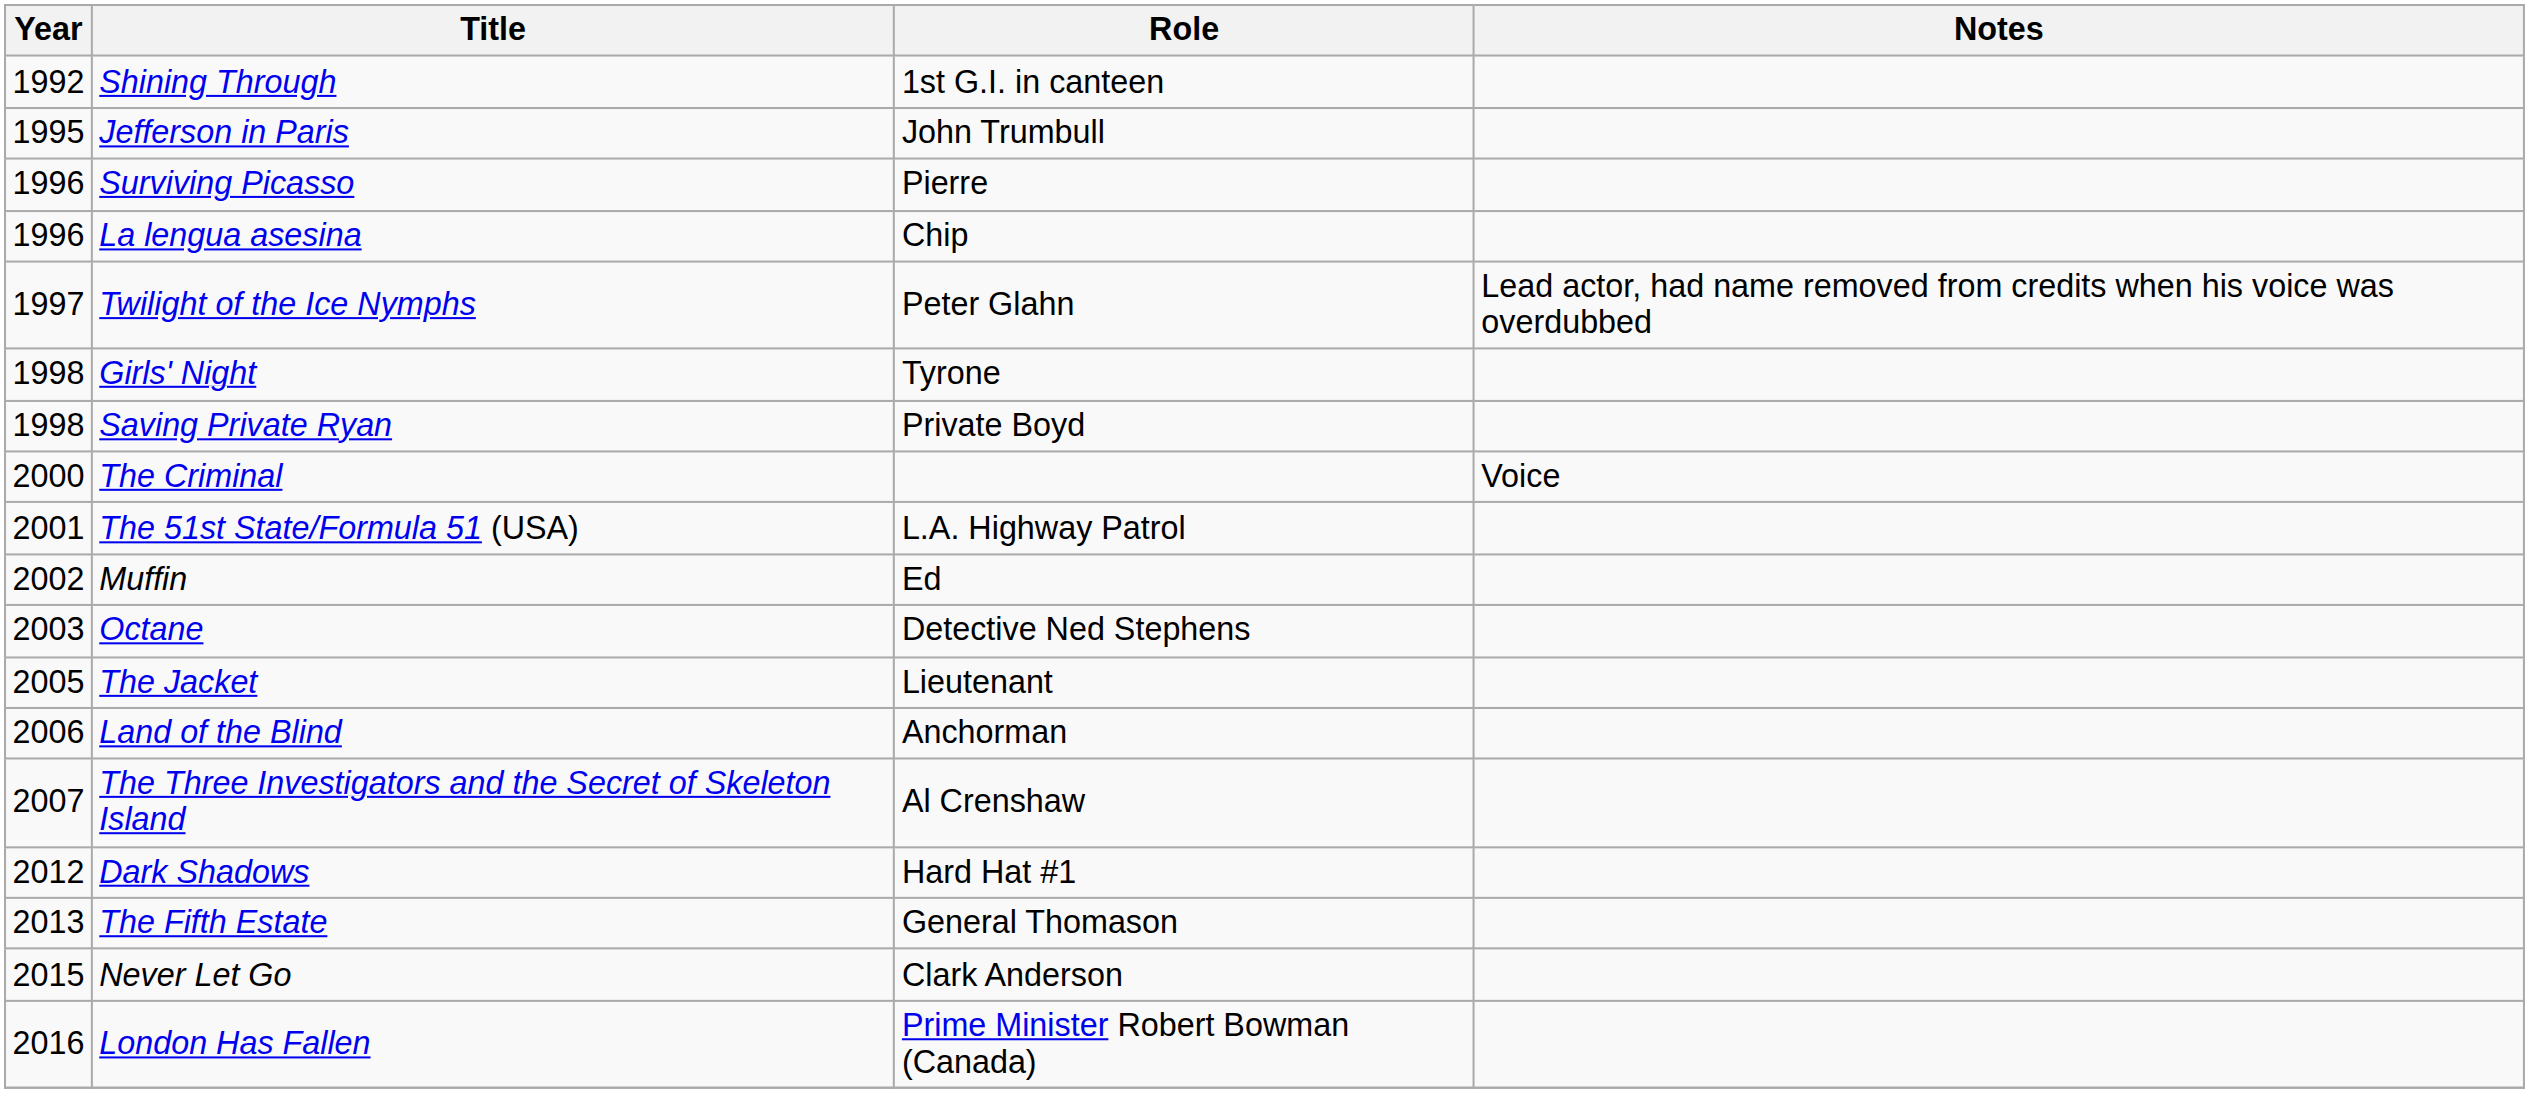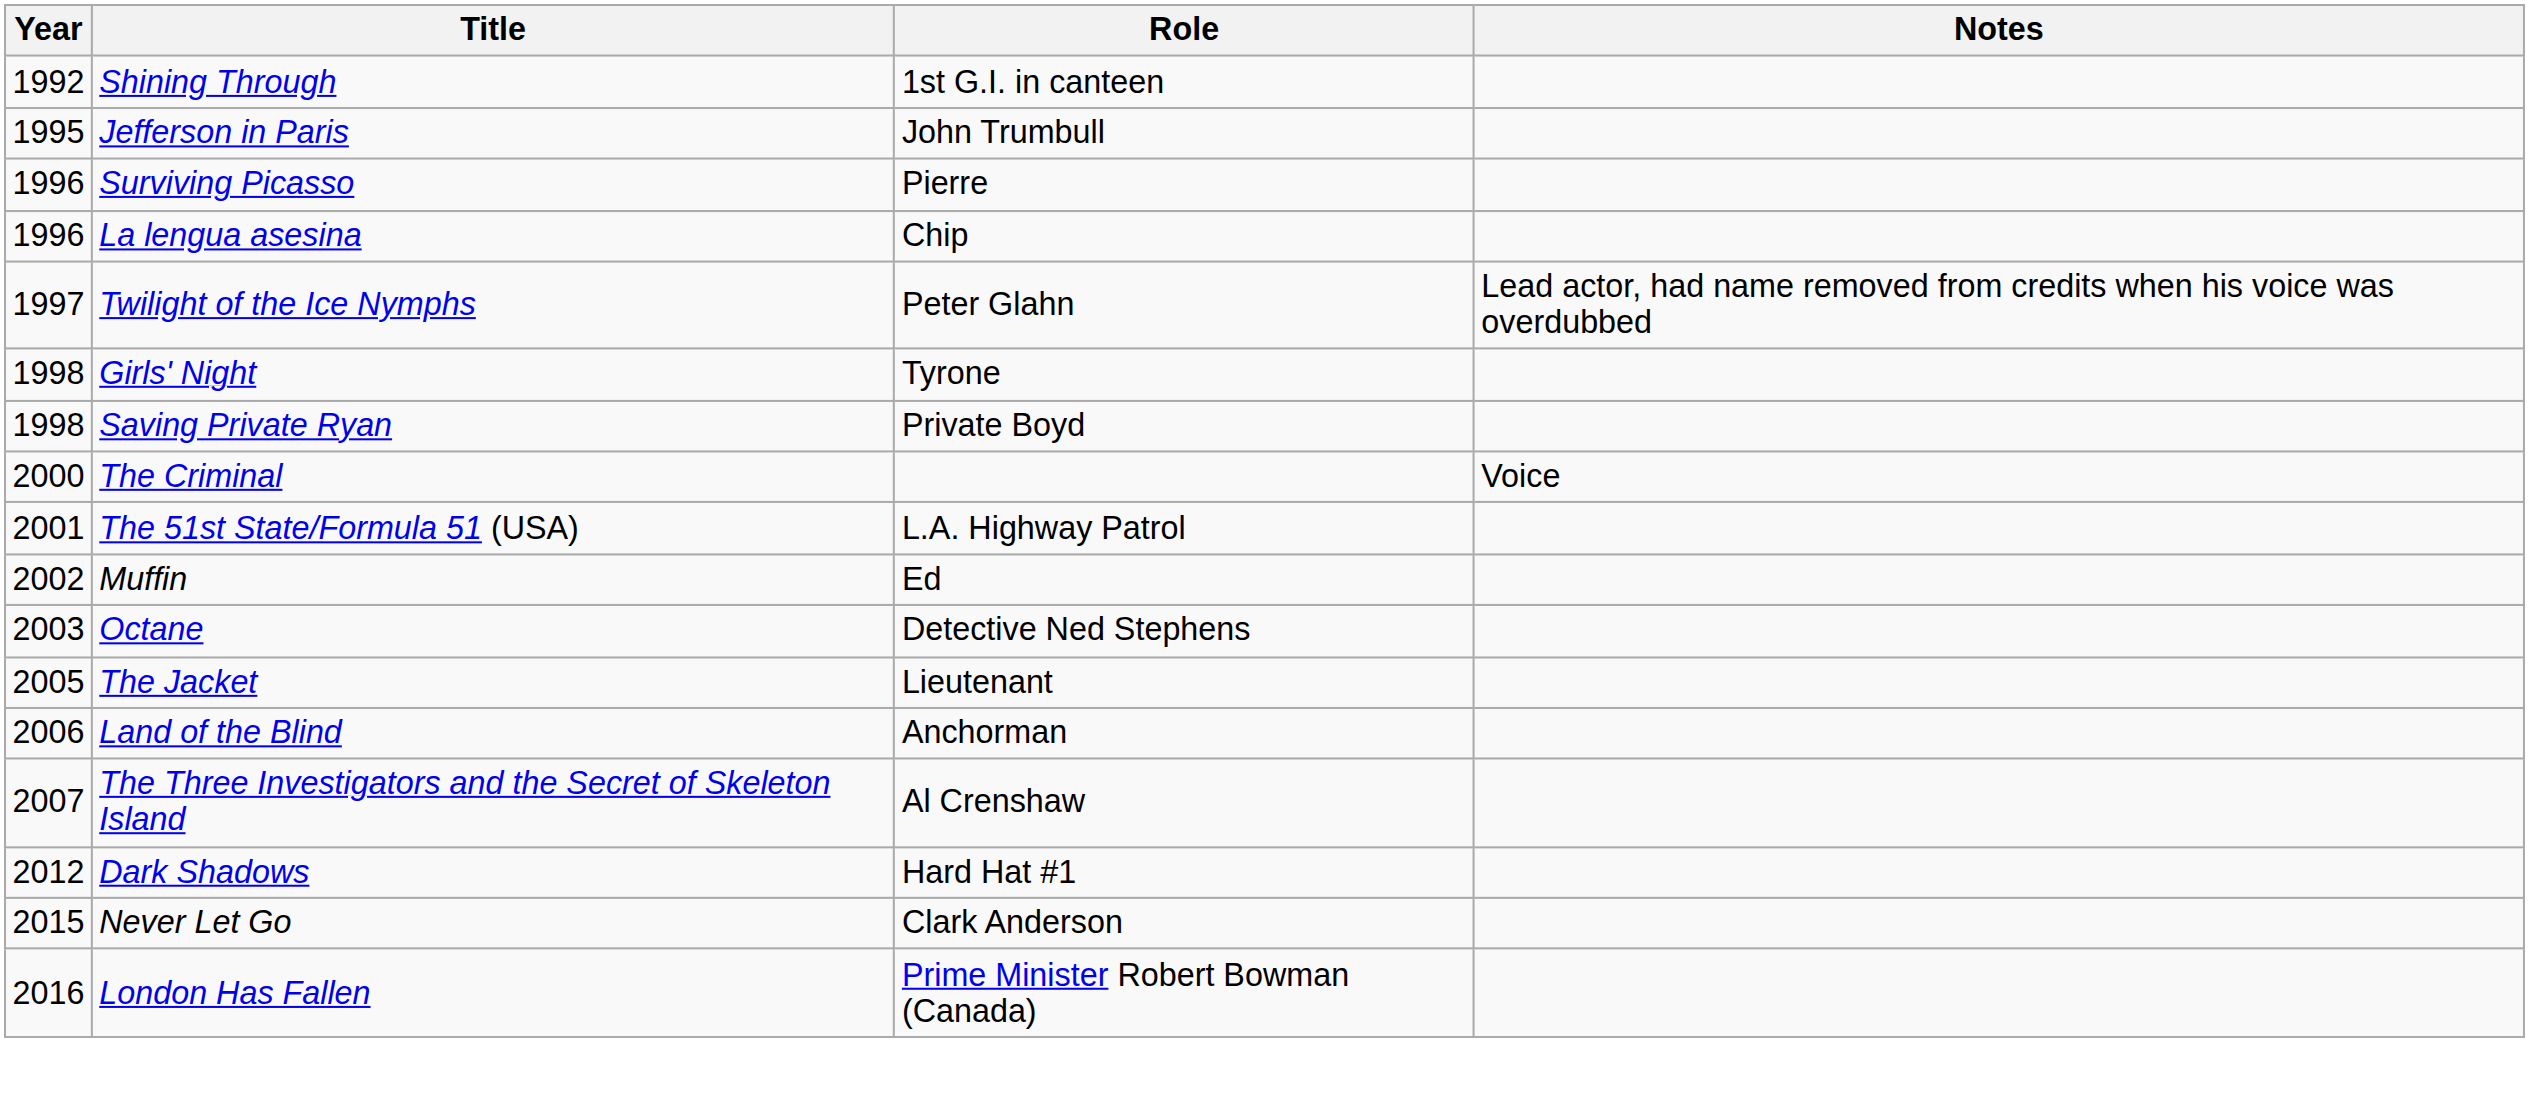- row: 2013 | The Fifth Estate | General Thomason
